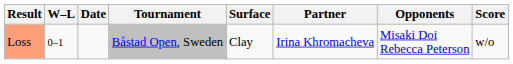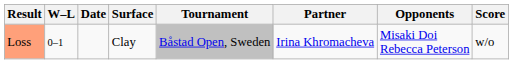columns swapped: Tournament <-> Surface
